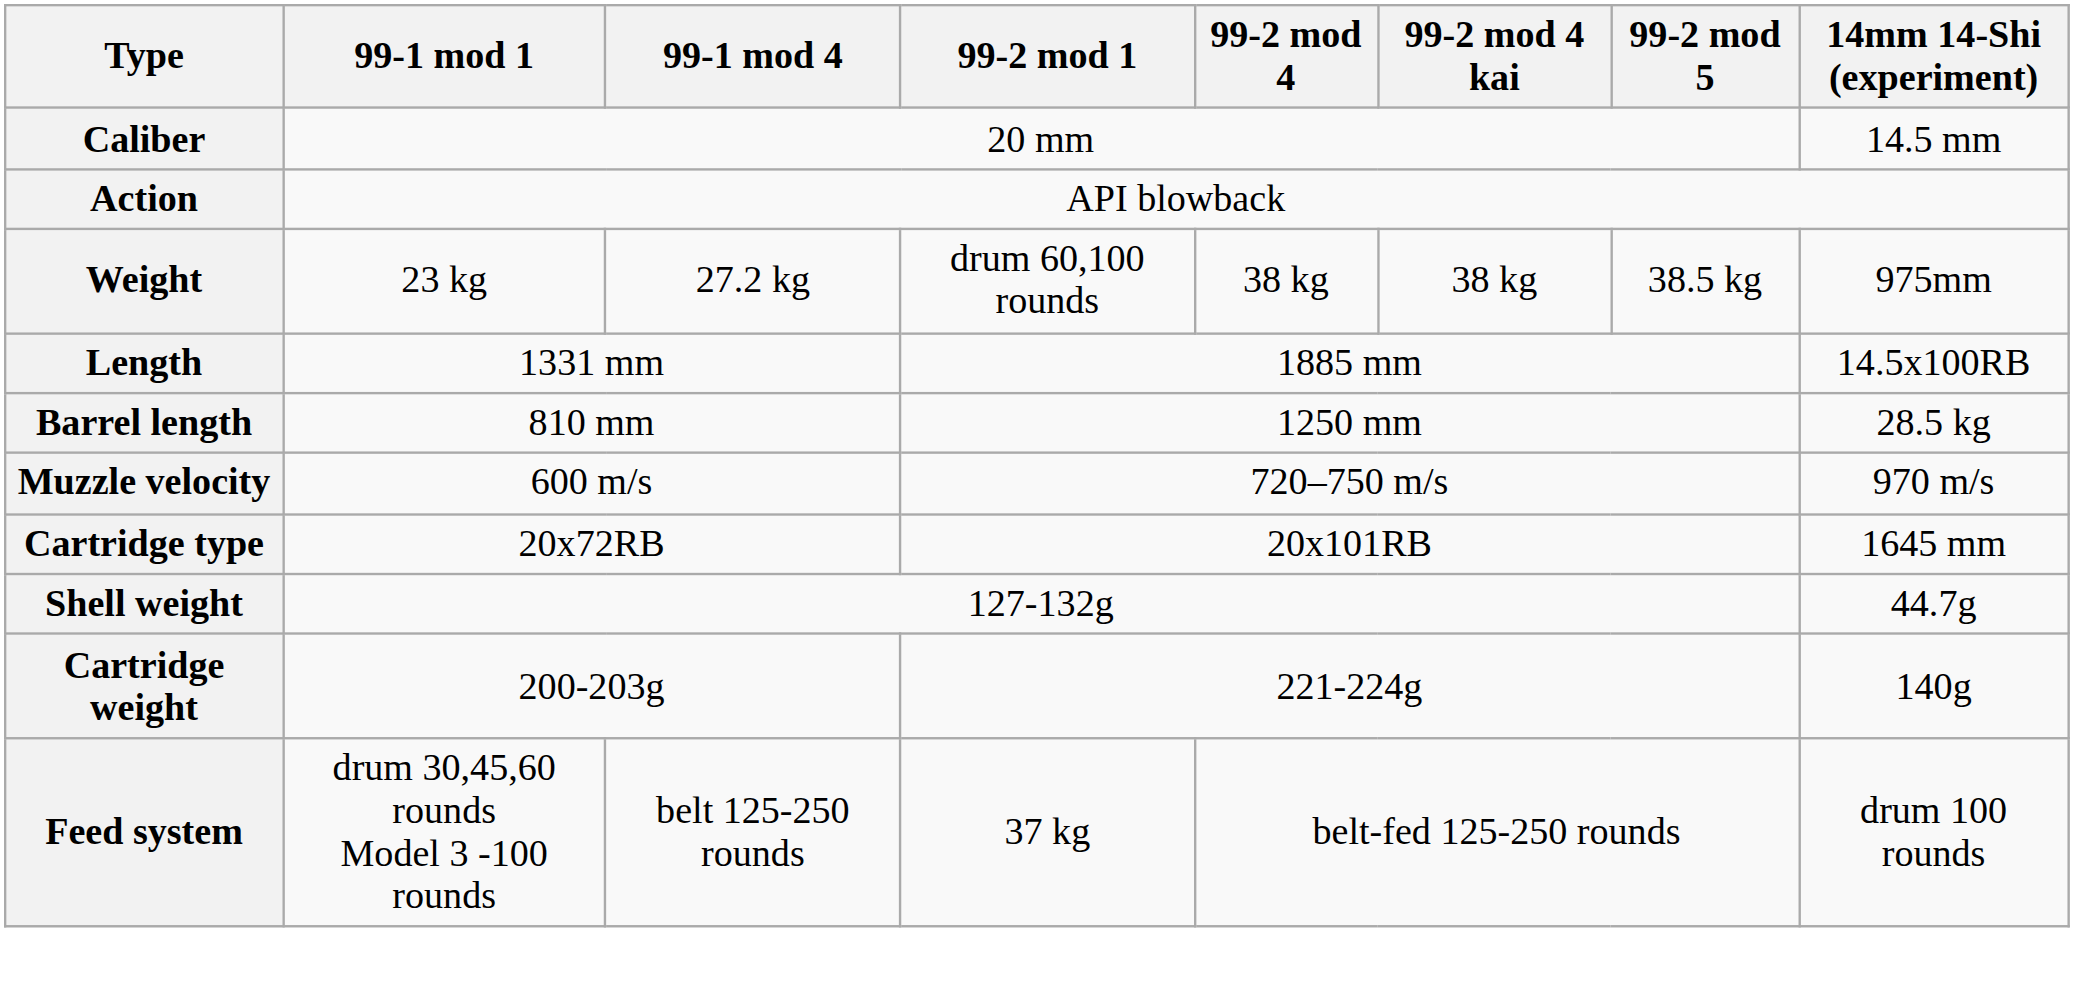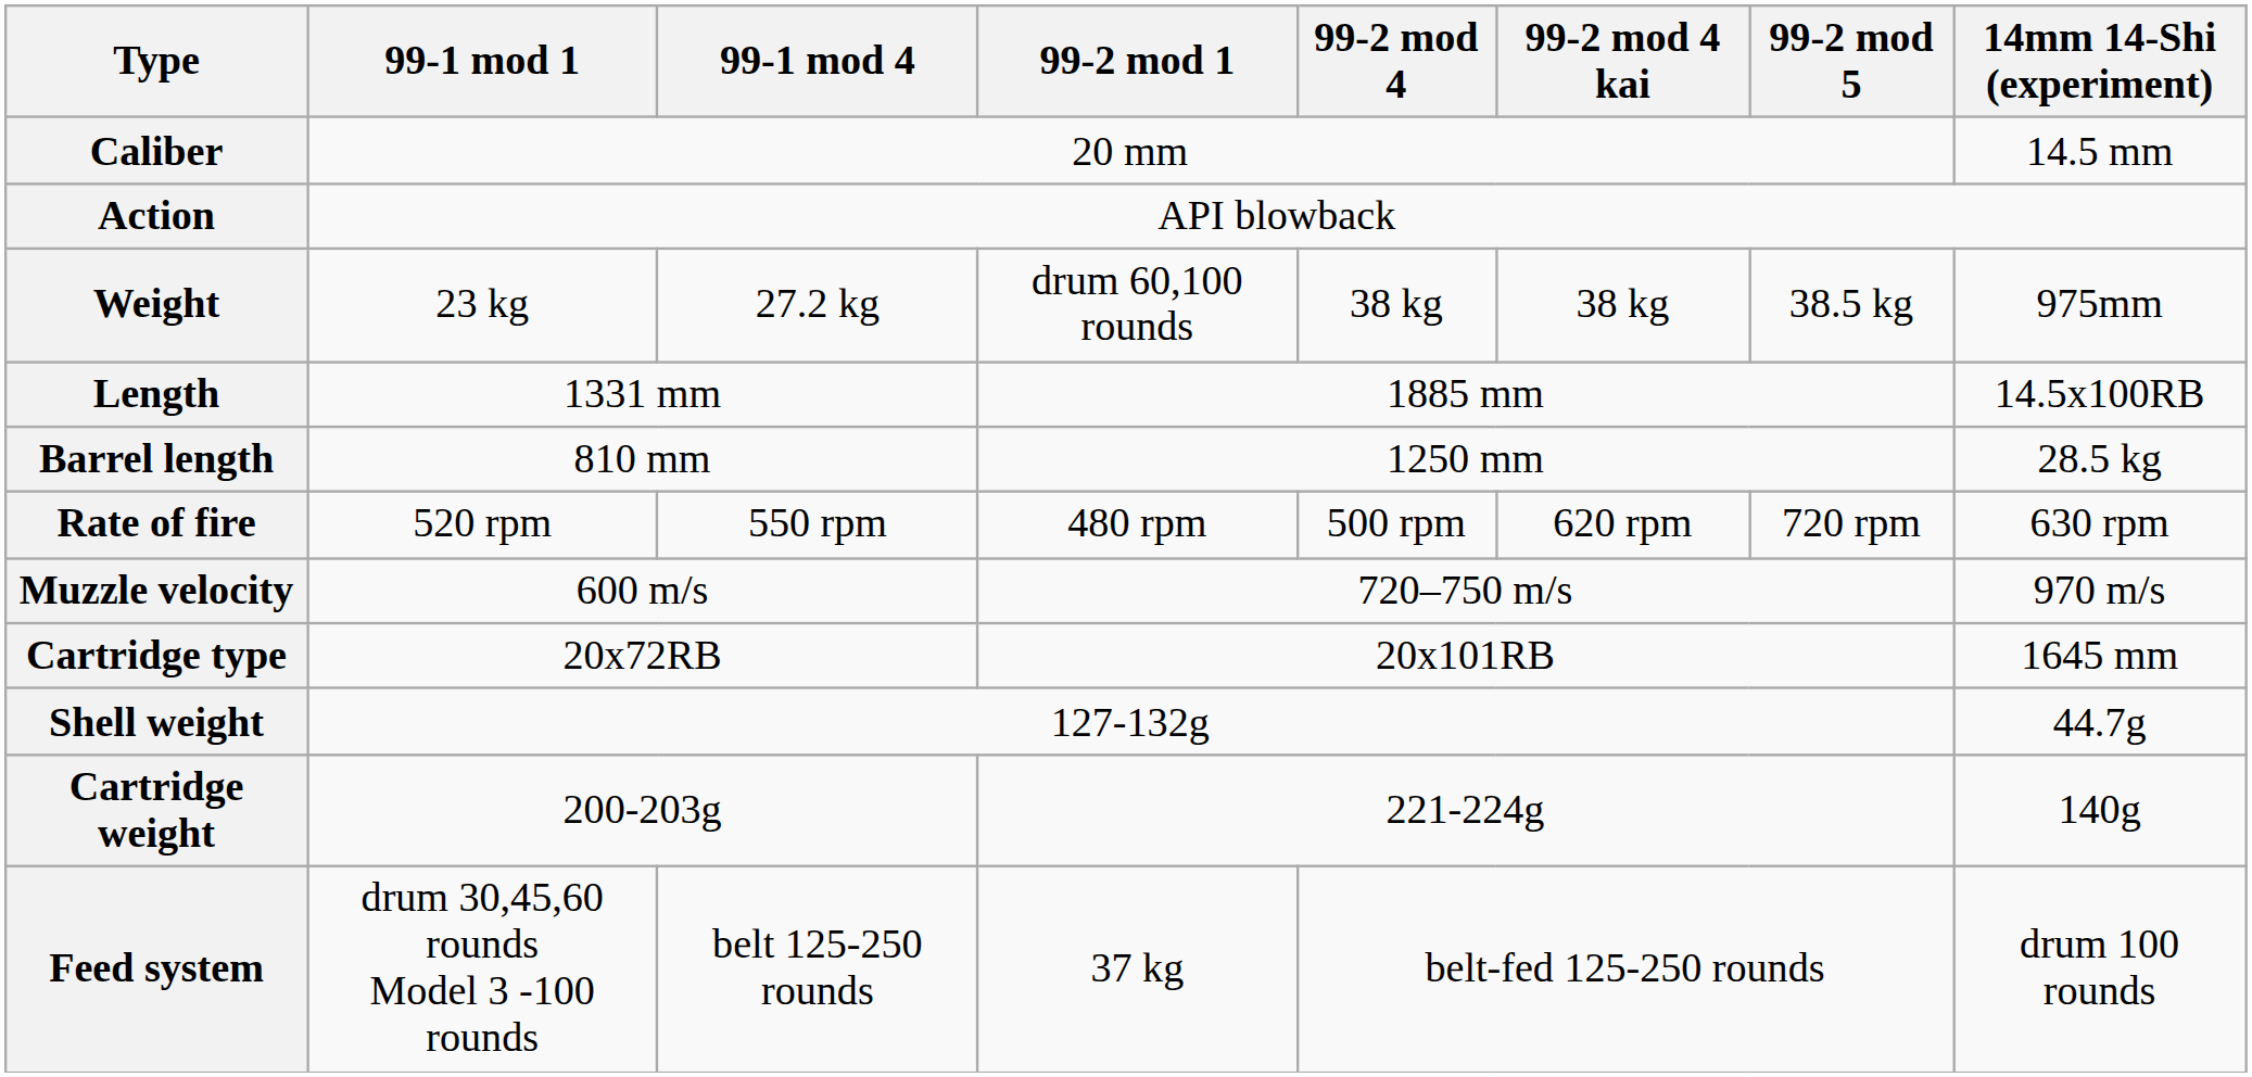+ row: Rate of fire | 520 rpm | 550 rpm | 480 rpm | 500 rpm | 620 rpm | 720 rpm | 630 rpm
